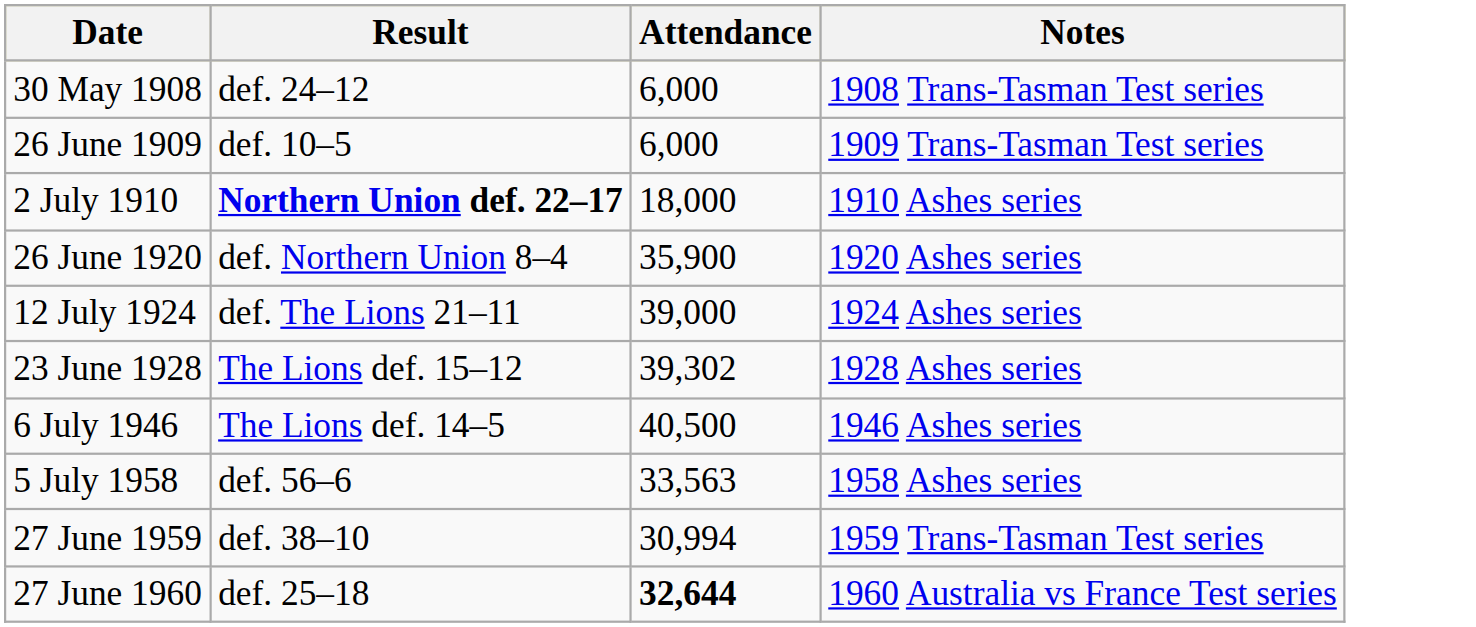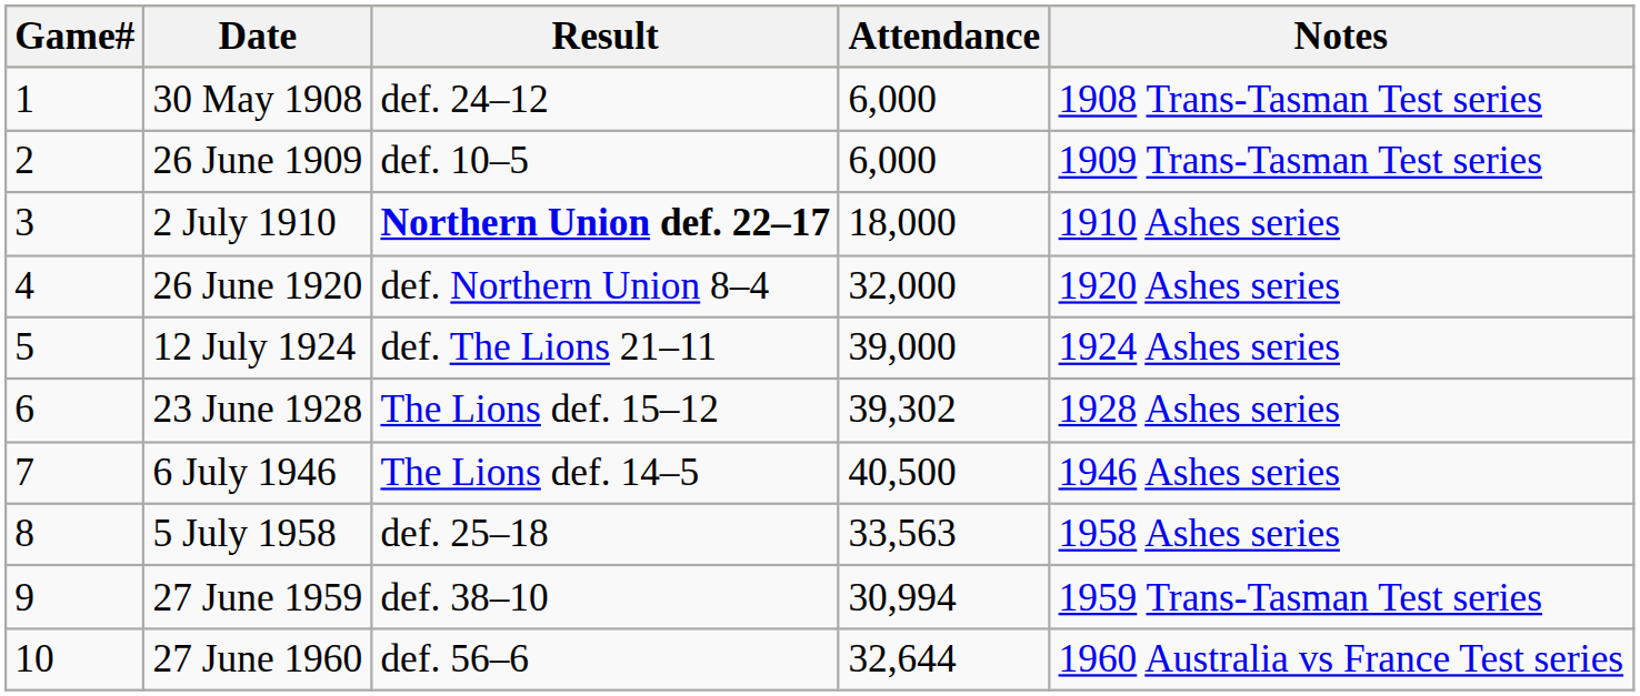+ column: Game# | 1 | 2 | 3 | 4 | 5 | 6 | 7 | 8 | 9 | 10
26 June 1920 | Attendance: 35,900 -> 32,000
5 July 1958 | Result: def. 56–6 -> def. 25–18
27 June 1960 | Result: def. 25–18 -> def. 56–6
27 June 1960 | Attendance: bold -> normal
